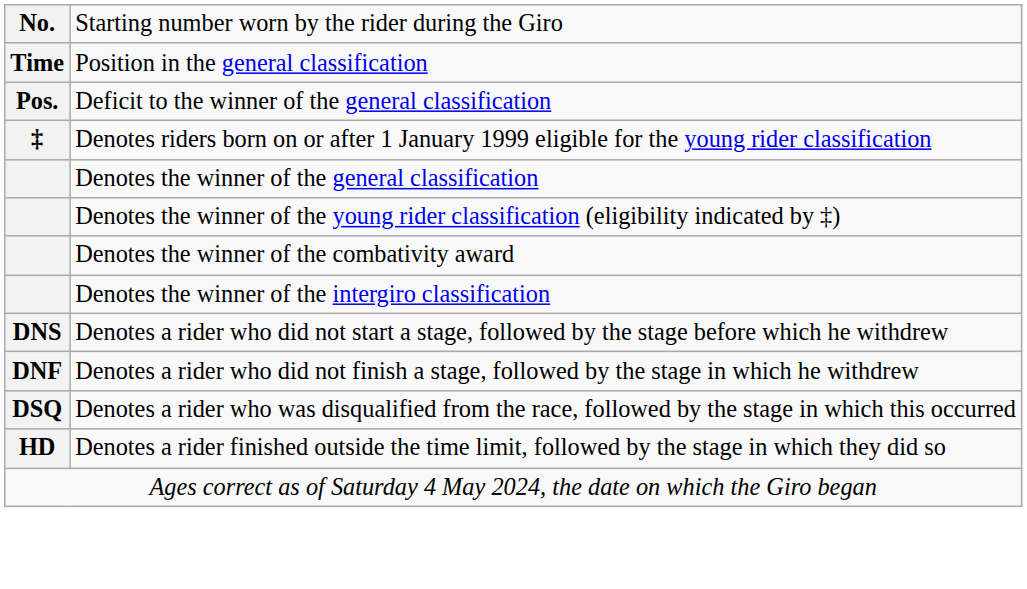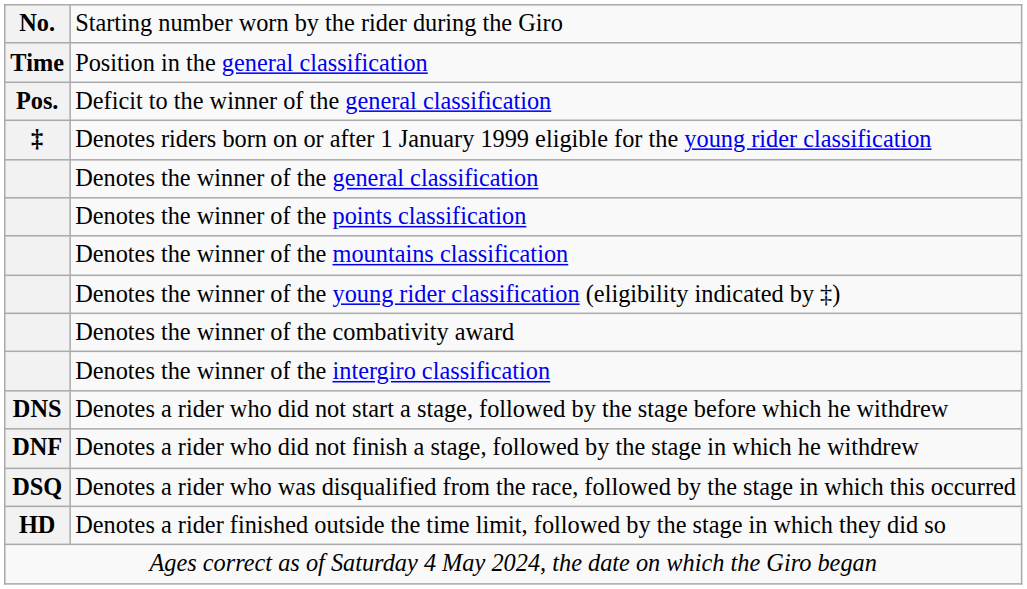+ row: Denotes the winner of the points classification
+ row: Denotes the winner of the mountains classification
